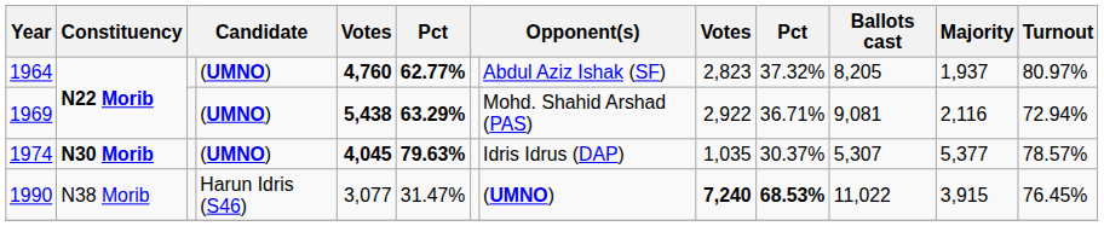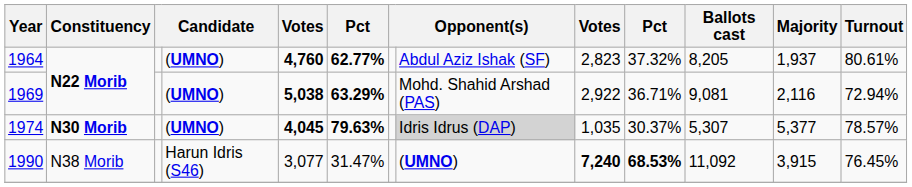1964 | Turnout: 80.97% -> 80.61%
1969 | column 5: 5,438 -> 5,038
1974 | column 8: no background -> lightgrey background
1990 | Ballots cast: 11,022 -> 11,092
